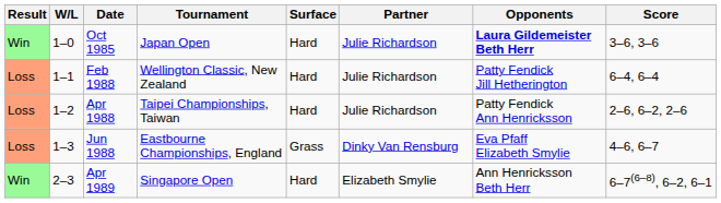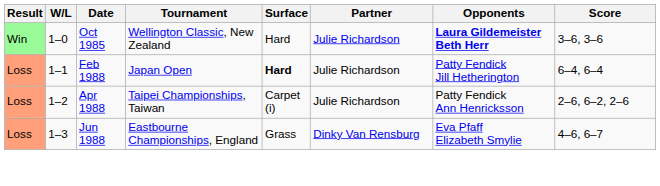Oct 1985 | Tournament: Japan Open -> Wellington Classic, New Zealand
Feb 1988 | Tournament: Wellington Classic, New Zealand -> Japan Open
Feb 1988 | Surface: normal -> bold
Apr 1988 | Surface: Hard -> Carpet (i)
- row: Win | 2–3 | Apr 1989 | Singapore Open | Hard | Elizabeth Smylie | Ann Henricksson Beth Herr | 6–7(6–8), 6–2, 6–1
